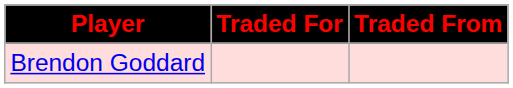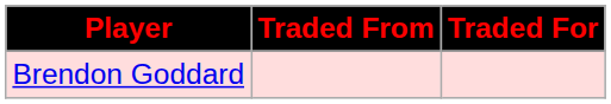columns swapped: Traded From <-> Traded For
